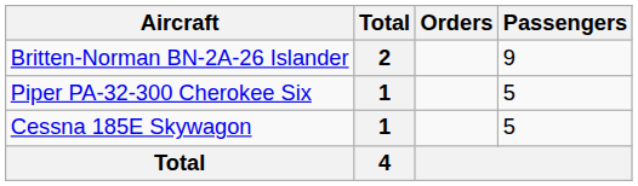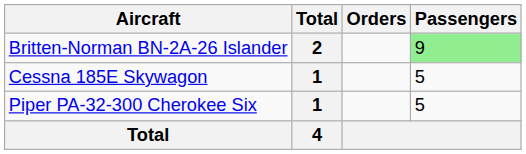Britten-Norman BN-2A-26 Islander | Passengers: no background -> lightgreen background
rows swapped: Piper PA-32-300 Cherokee Six <-> Cessna 185E Skywagon
